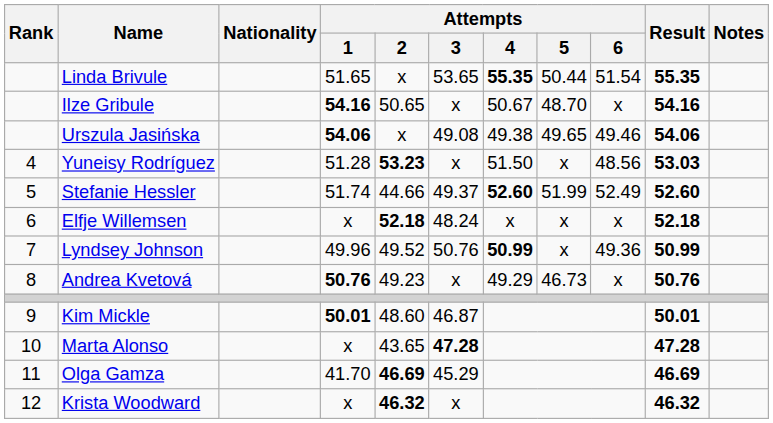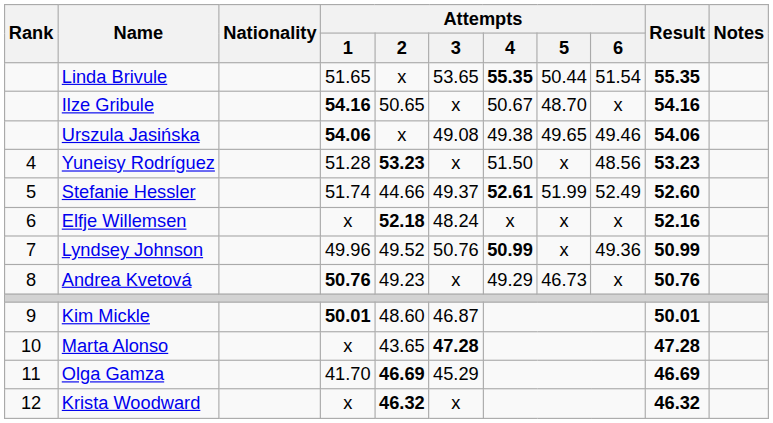Yuneisy Rodríguez | Result: 53.03 -> 53.23
Stefanie Hessler | Attempts / 4: 52.60 -> 52.61
Elfje Willemsen | Result: 52.18 -> 52.16
